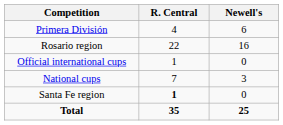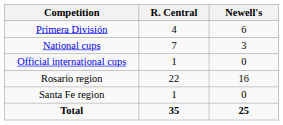rows swapped: National cups <-> Rosario region
Santa Fe region | R. Central: bold -> normal
